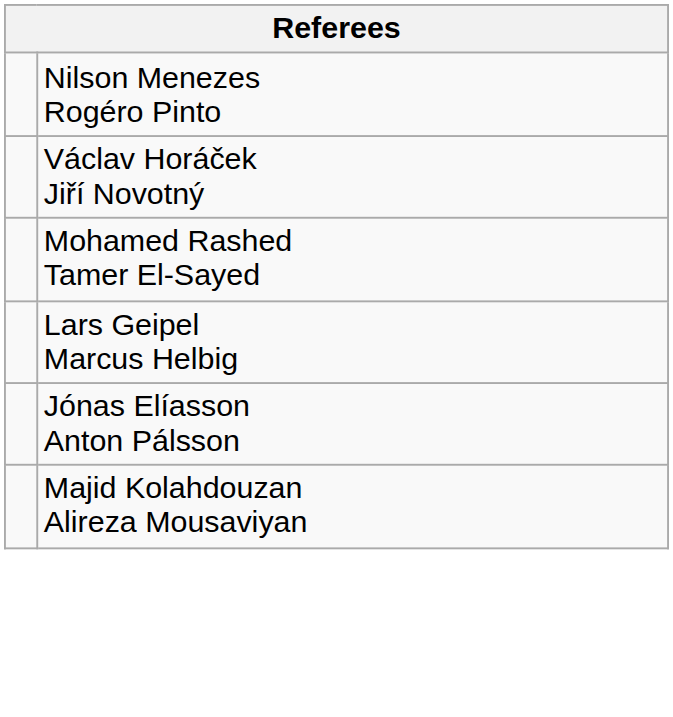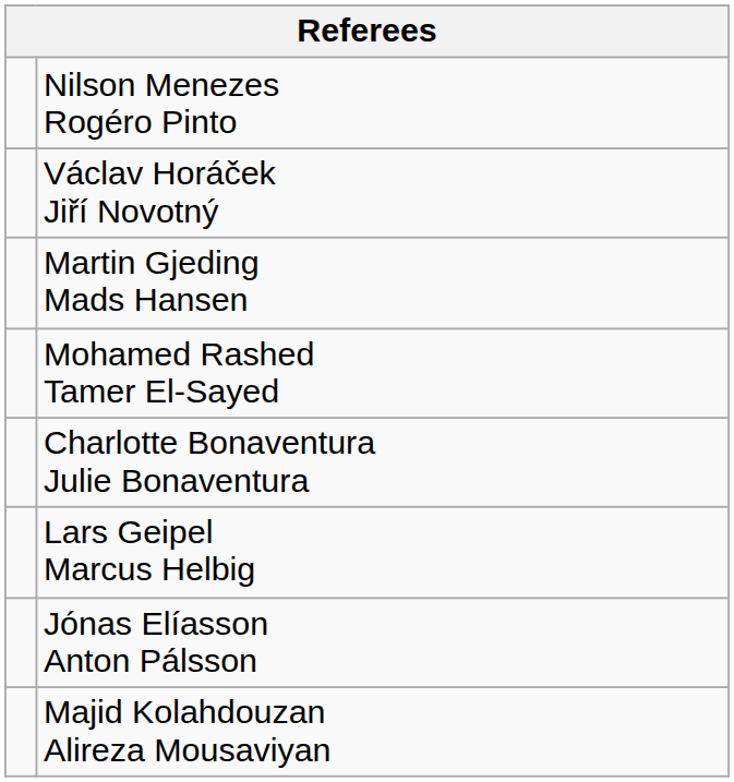+ row: Martin Gjeding Mads Hansen
+ row: Charlotte Bonaventura Julie Bonaventura
